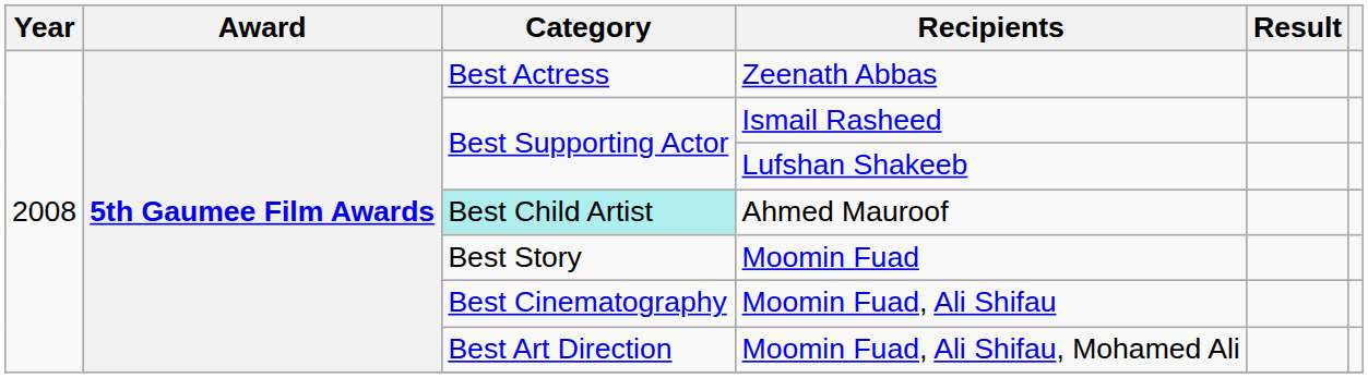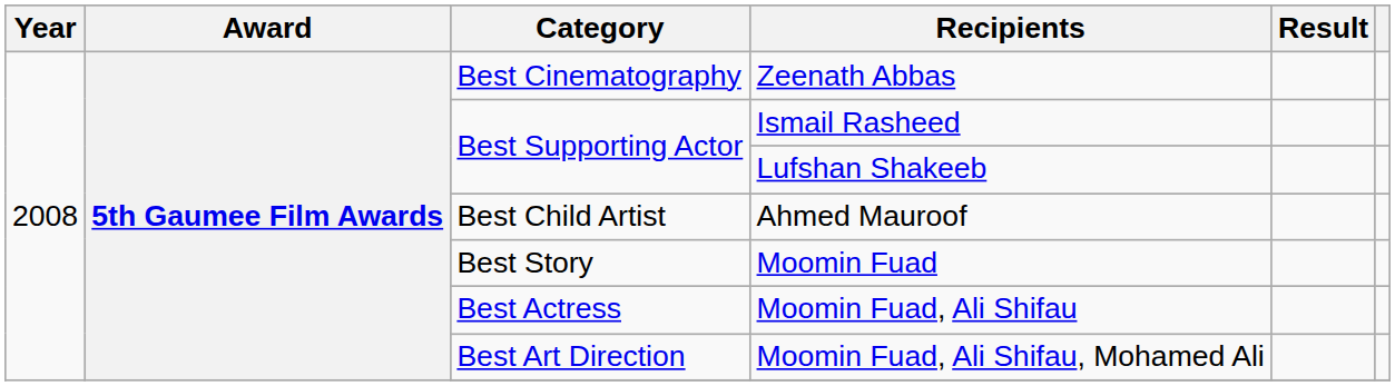Zeenath Abbas | Category: Best Actress -> Best Cinematography
Ahmed Mauroof | Category: paleturquoise background -> no background
Moomin Fuad, Ali Shifau | Category: Best Cinematography -> Best Actress
